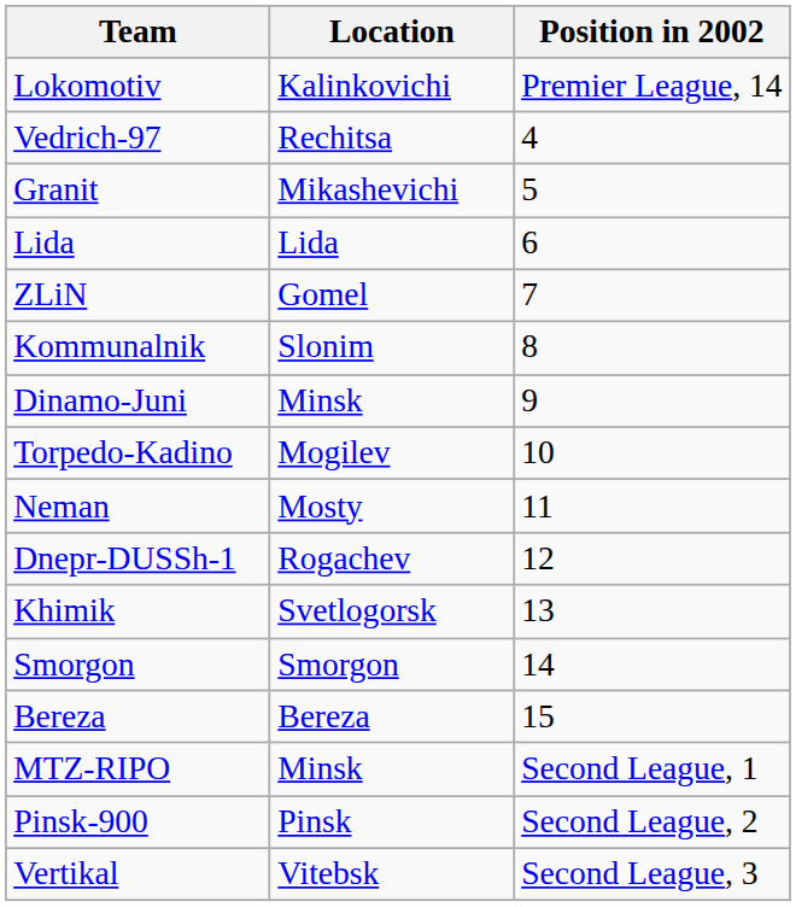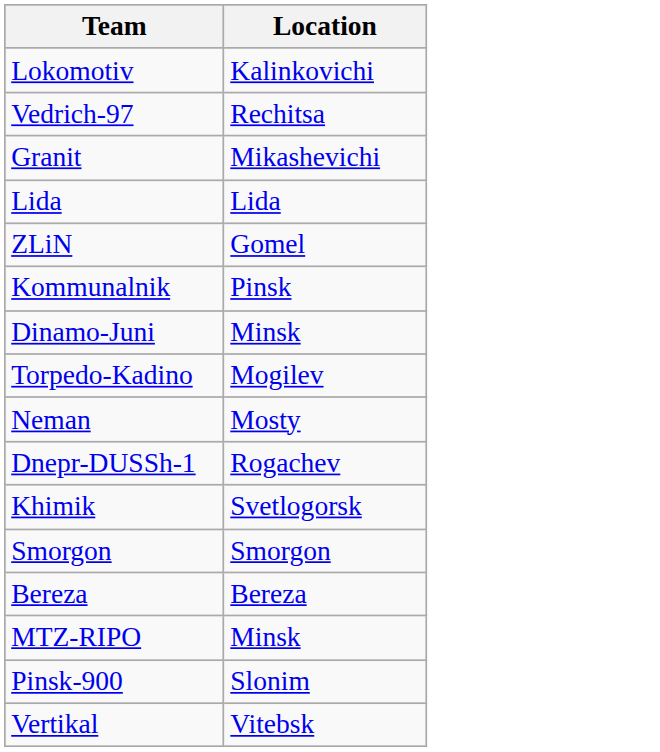- column: Position in 2002 | Premier League, 14 | 4 | 5 | 6 | 7 | 8 | 9 | 10 | 11 | 12 | 13 | 14 | 15 | Second League, 1 | Second League, 2 | Second League, 3
Kommunalnik | Location: Slonim -> Pinsk
Pinsk-900 | Location: Pinsk -> Slonim
